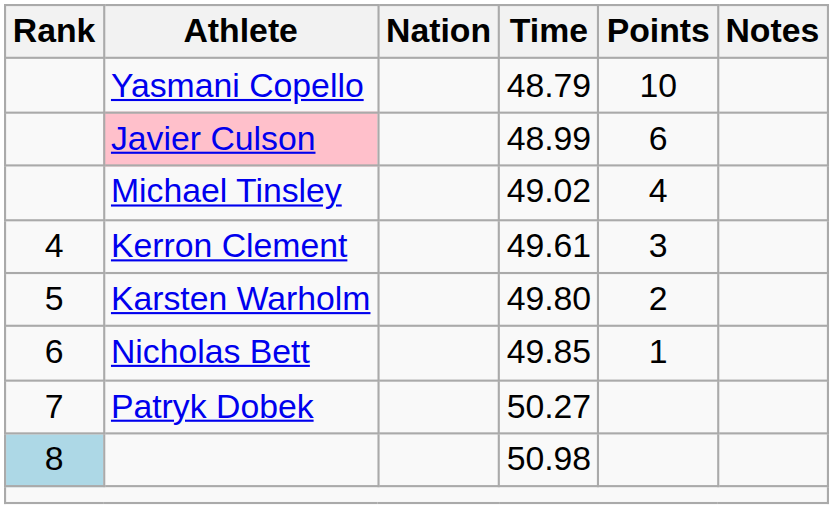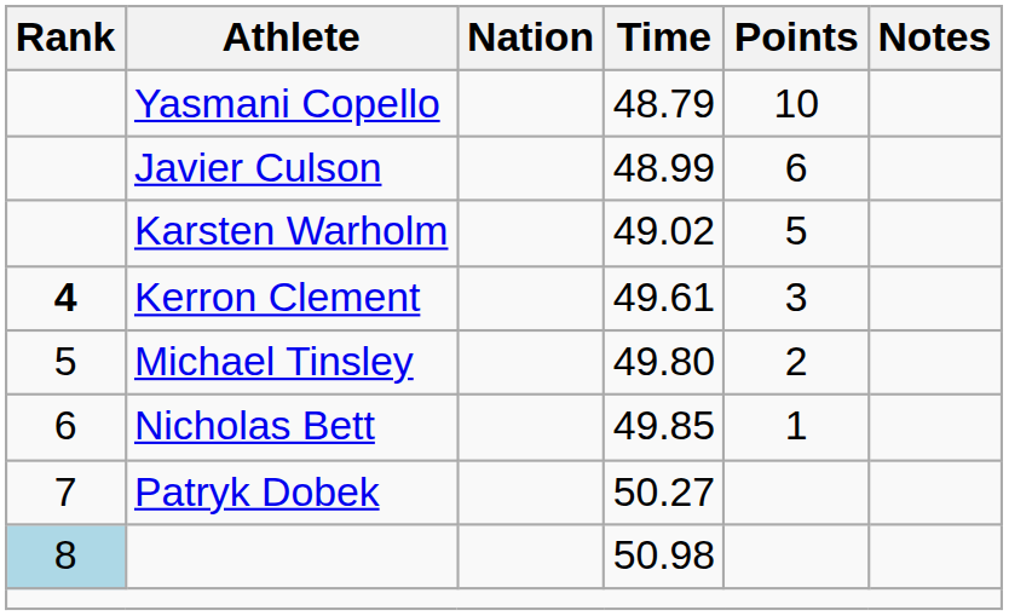48.99 | Athlete: pink background -> no background
49.02 | Athlete: Michael Tinsley -> Karsten Warholm
49.02 | Points: 4 -> 5
49.61 | Rank: normal -> bold
49.80 | Athlete: Karsten Warholm -> Michael Tinsley
